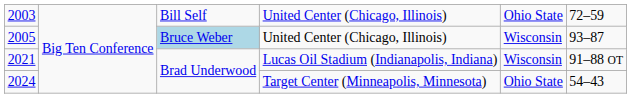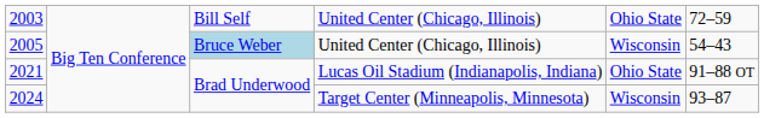2005 / United Center (Chicago, Illinois) | column 6: 93–87 -> 54–43
Lucas Oil Stadium (Indianapolis, Indiana) | column 5: Wisconsin -> Ohio State
Target Center (Minneapolis, Minnesota) | column 5: Ohio State -> Wisconsin
Target Center (Minneapolis, Minnesota) | column 6: 54–43 -> 93–87
